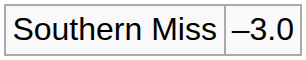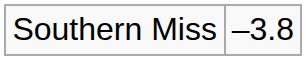Southern Miss | column 2: –3.0 -> –3.8
